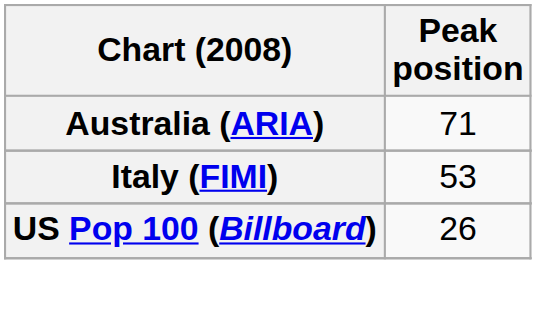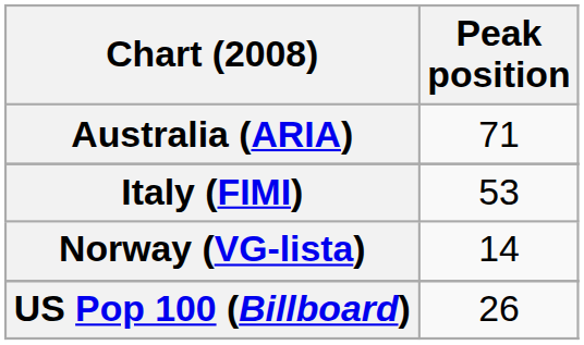+ row: Norway (VG-lista) | 14
